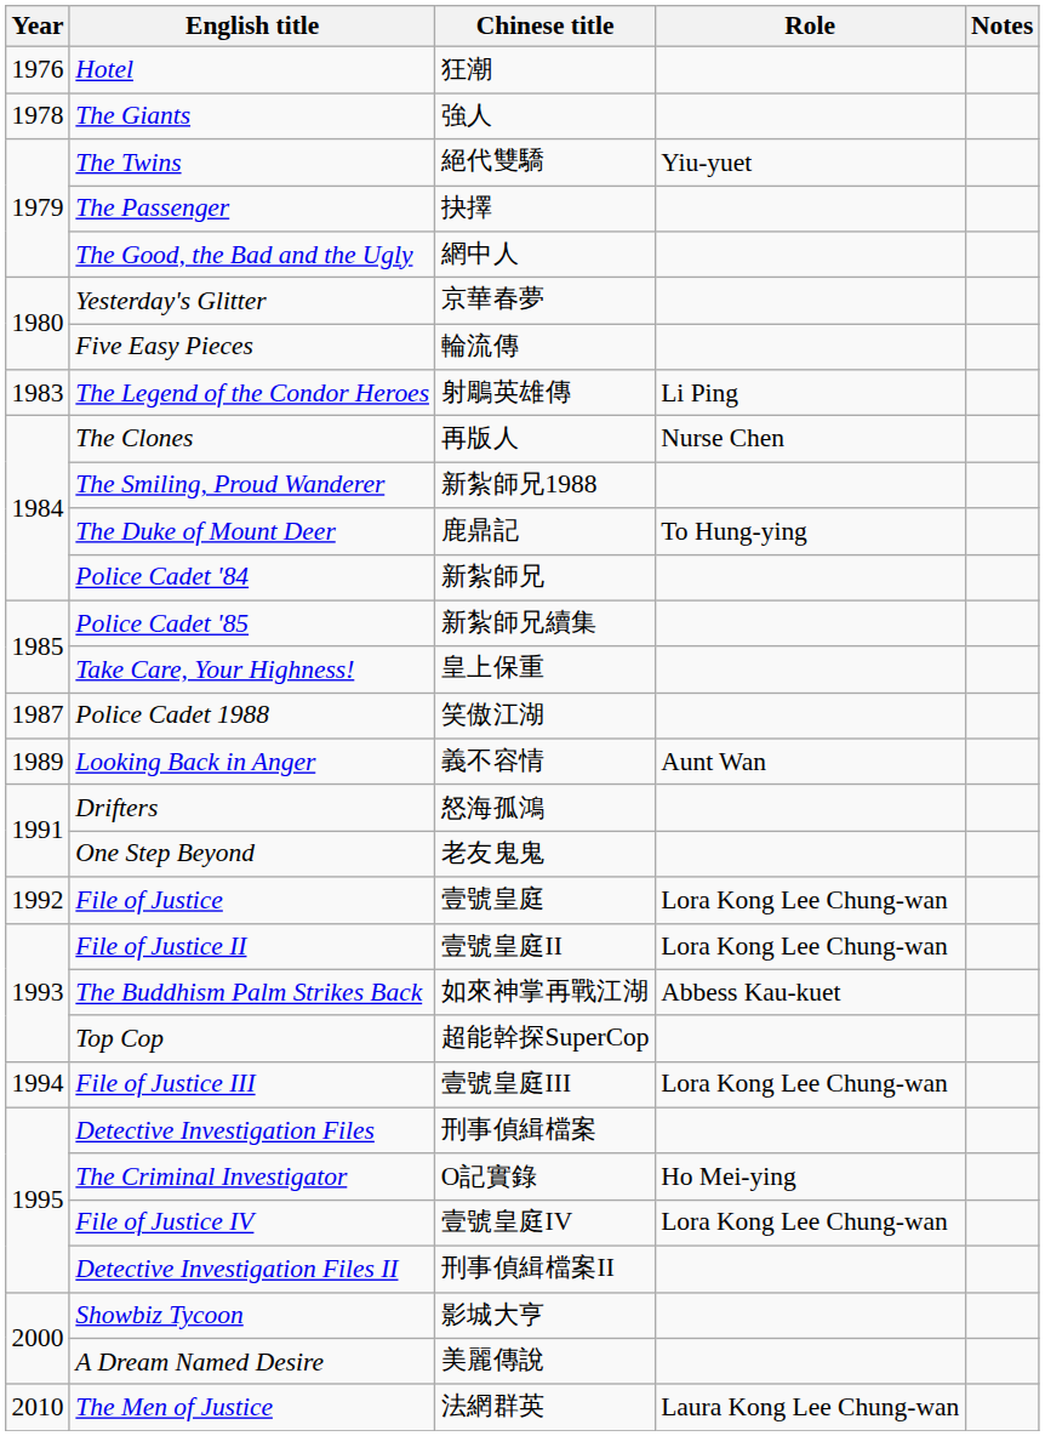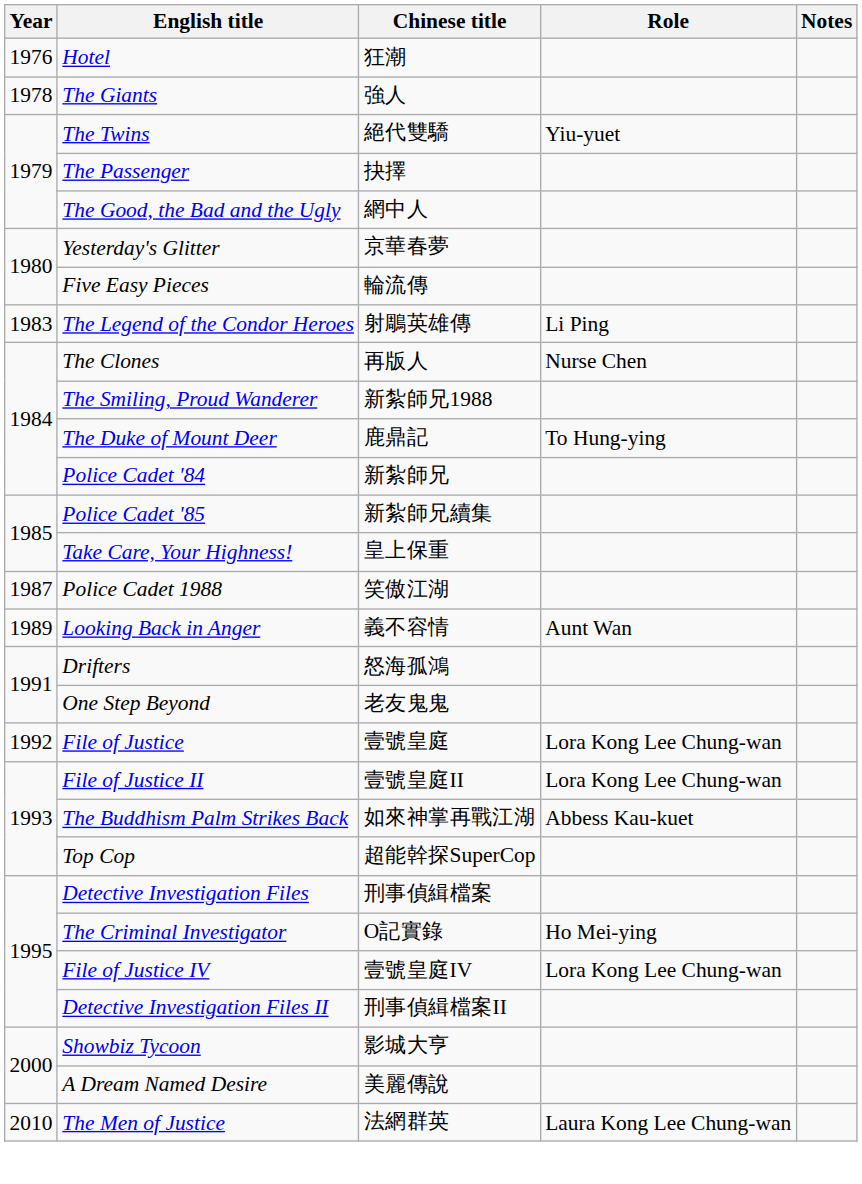- row: 1994 | File of Justice III | 壹號皇庭III | Lora Kong Lee Chung-wan
